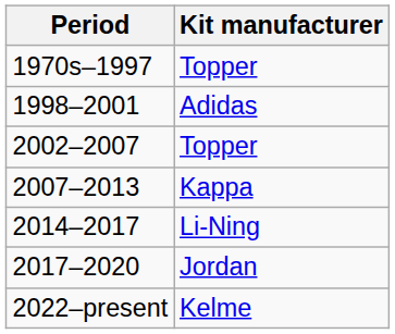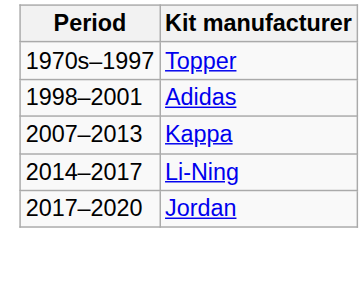- row: 2002–2007 | Topper
- row: 2022–present | Kelme
